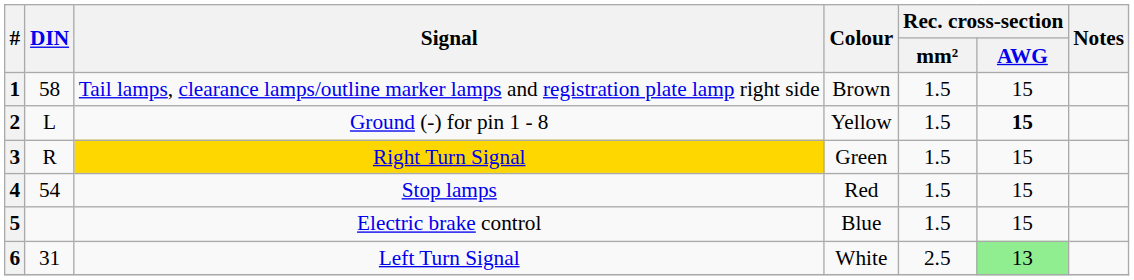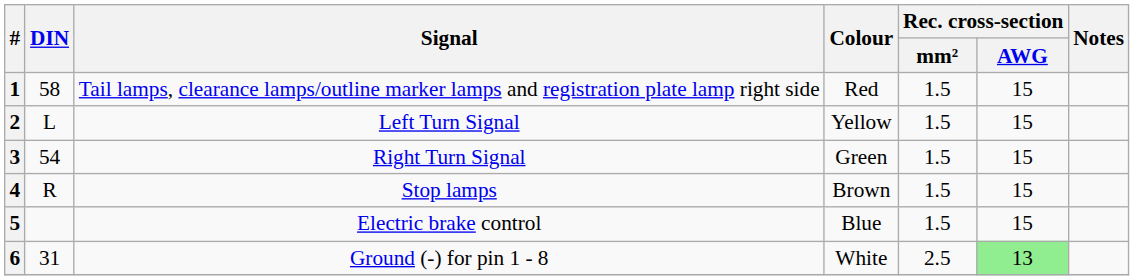1 | Colour: Brown -> Red
2 | Signal: Ground (-) for pin 1 - 8 -> Left Turn Signal
2 | Rec. cross-section / AWG: bold -> normal
3 | DIN: R -> 54
3 | Signal: gold background -> no background
4 | DIN: 54 -> R
4 | Colour: Red -> Brown
6 | Signal: Left Turn Signal -> Ground (-) for pin 1 - 8
